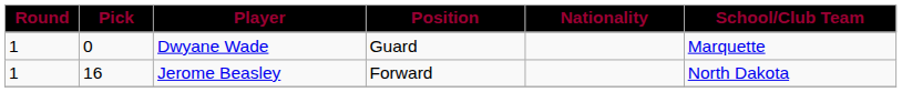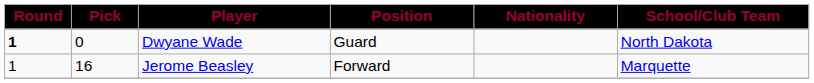Dwyane Wade | Round: normal -> bold
Dwyane Wade | School/Club Team: Marquette -> North Dakota
Jerome Beasley | School/Club Team: North Dakota -> Marquette
